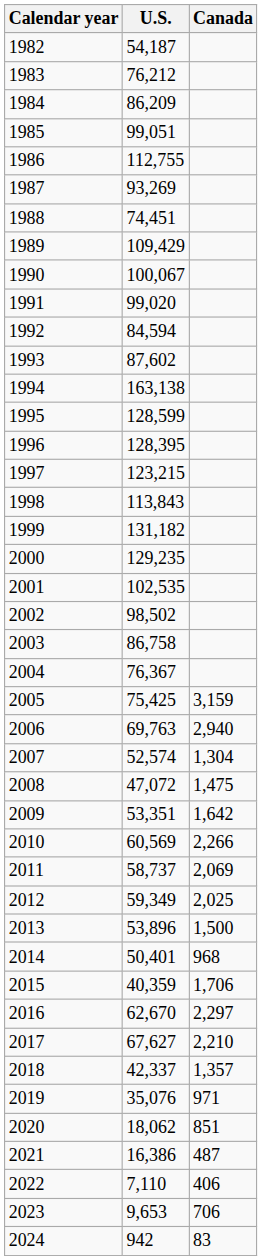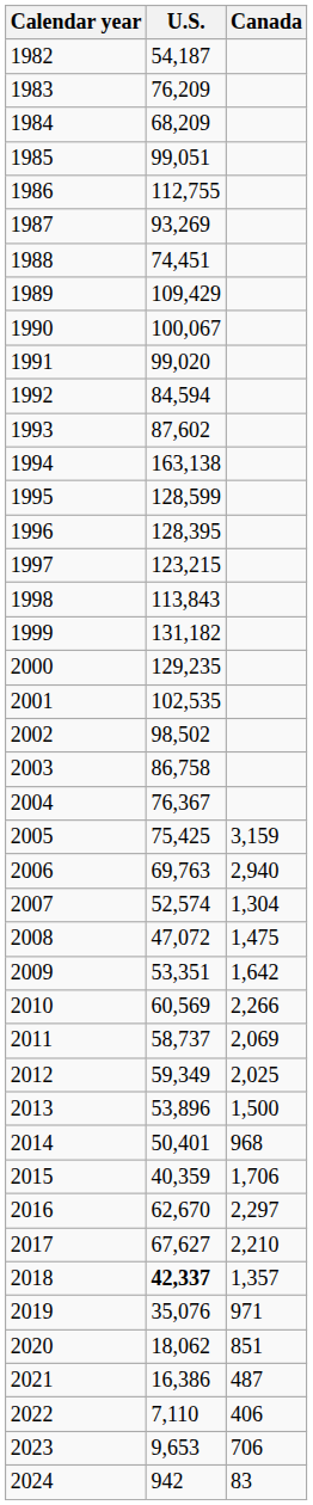1983 | U.S.: 76,212 -> 76,209
1984 | U.S.: 86,209 -> 68,209
2018 | U.S.: normal -> bold
